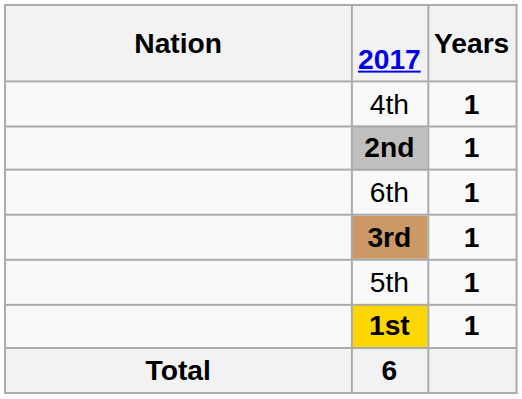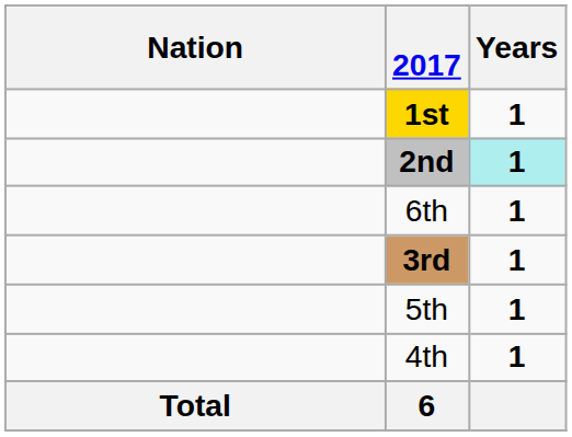rows swapped: 1st <-> 4th
2nd | Years: no background -> paleturquoise background
